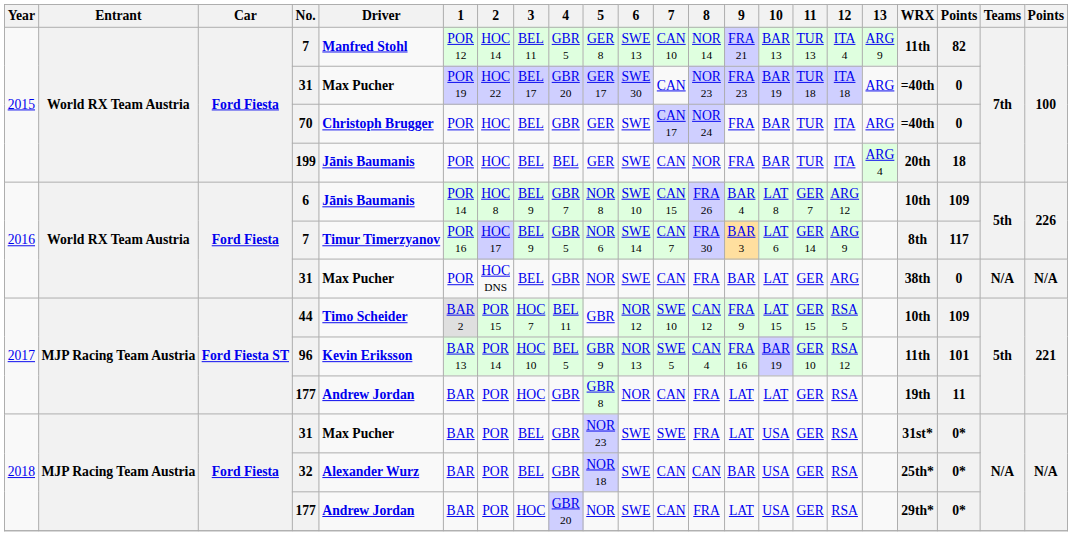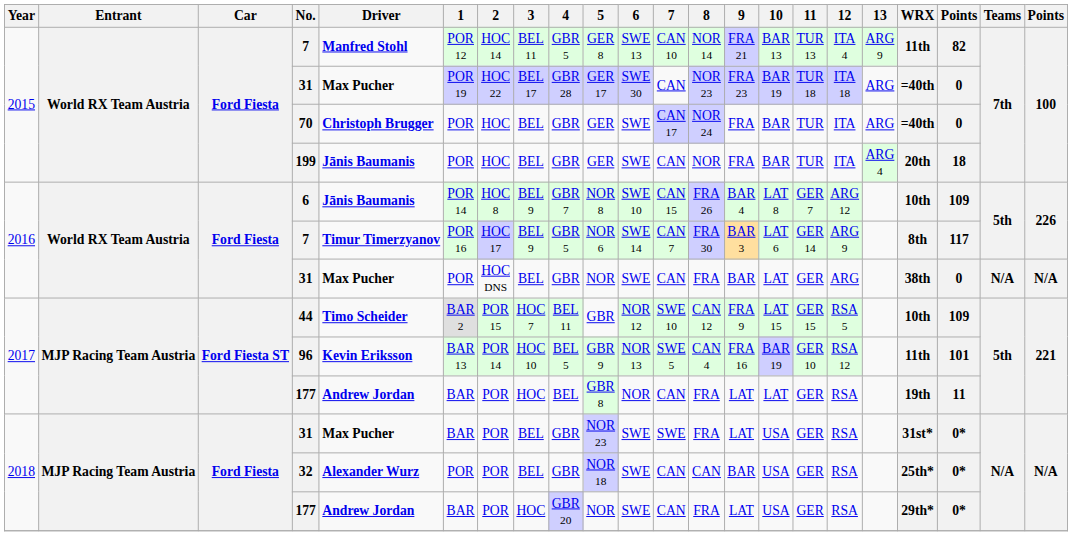2015 / 31 | 4: GBR 20 -> GBR 28
199 | 4: BEL -> GBR
2017 / 177 | 4: GBR -> BEL
32 | 1: BAR -> POR
